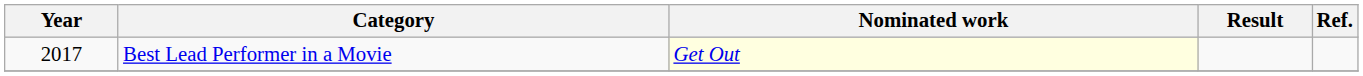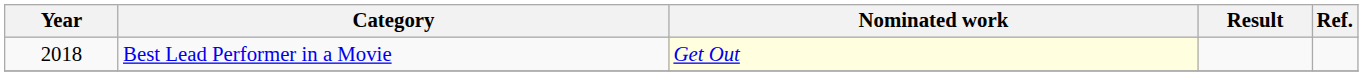Best Lead Performer in a Movie | Year: 2017 -> 2018
